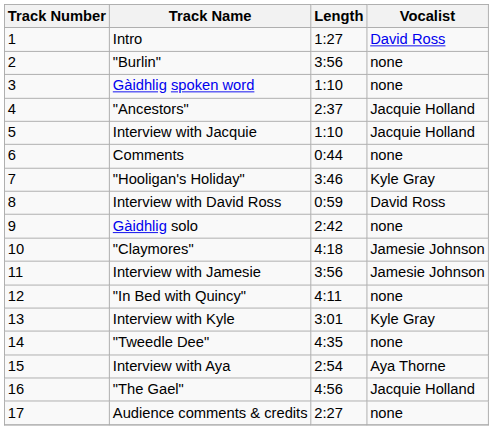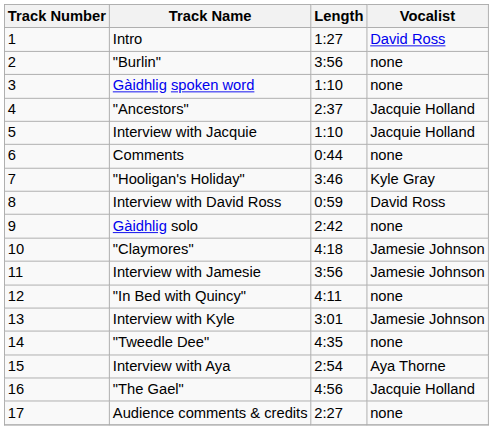Interview with Kyle | Vocalist: Kyle Gray -> Jamesie Johnson
